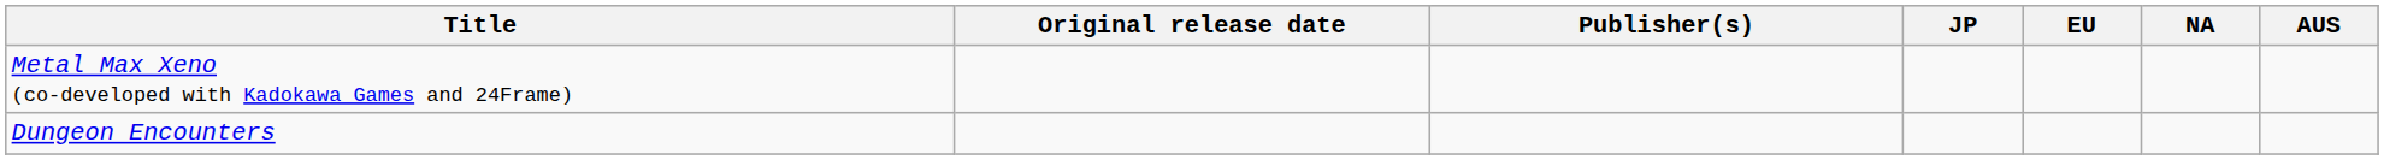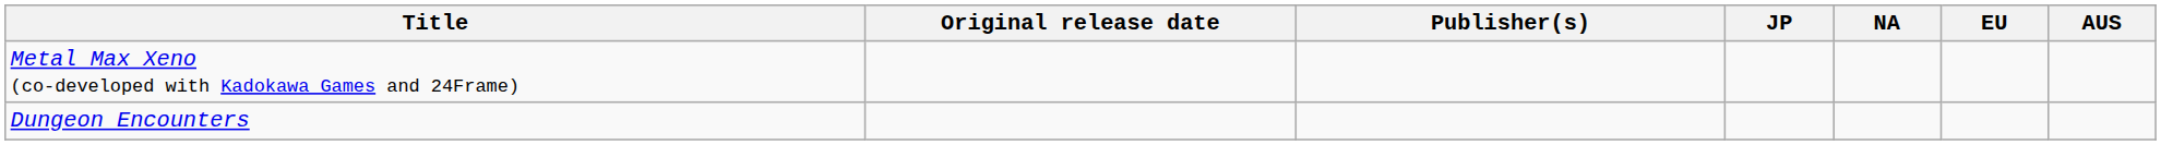columns swapped: NA <-> EU
